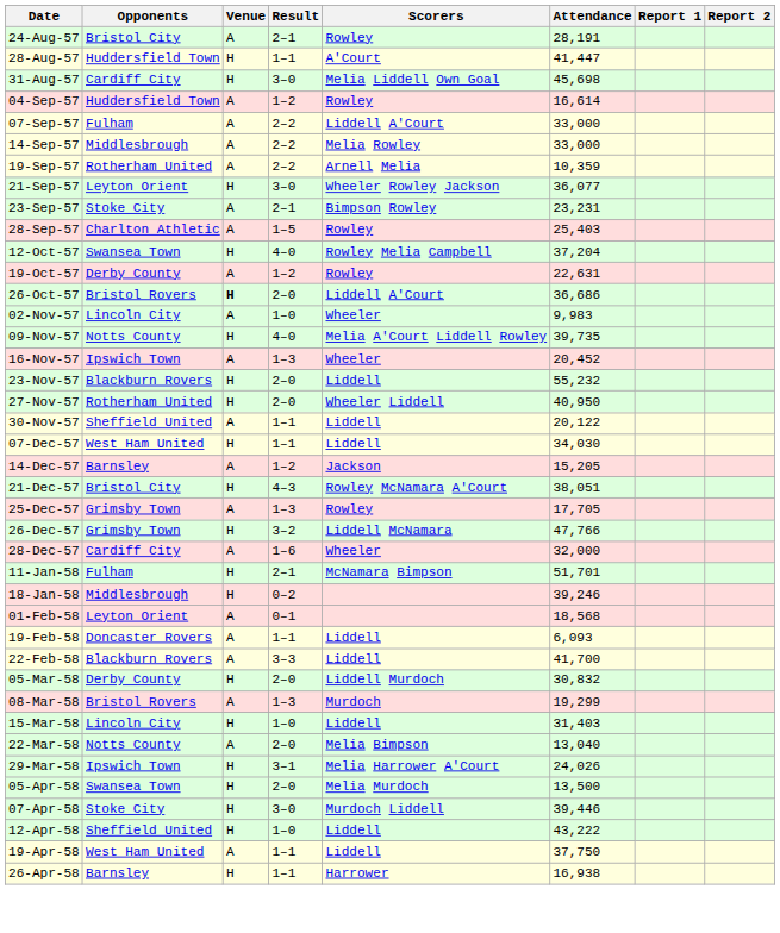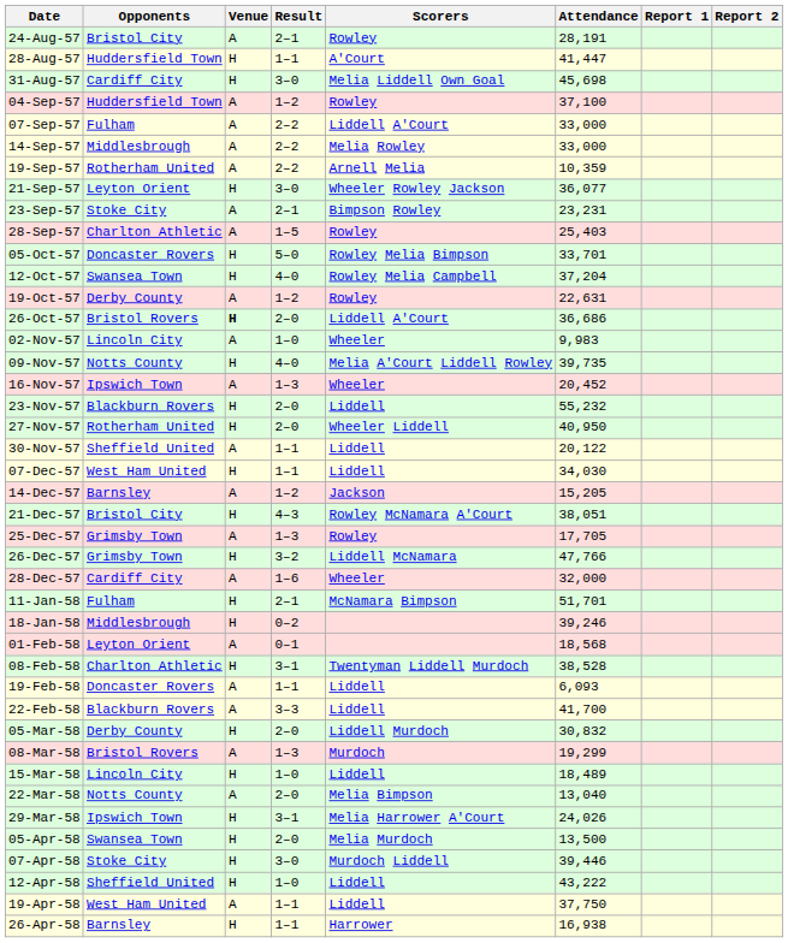04-Sep-57 | Attendance: 16,614 -> 37,100
+ row: 05-Oct-57 | Doncaster Rovers | H | 5–0 | Rowley Melia Bimpson | 33,701
+ row: 08-Feb-58 | Charlton Athletic | H | 3–1 | Twentyman Liddell Murdoch | 38,528
15-Mar-58 | Attendance: 31,403 -> 18,489
